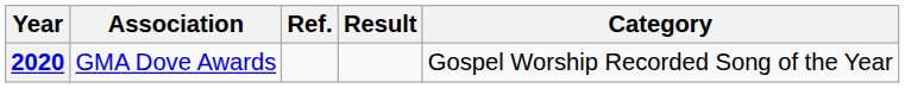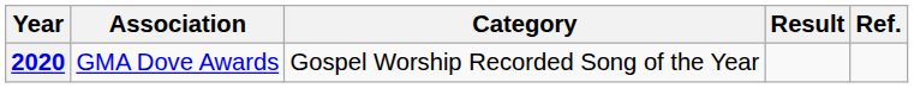columns swapped: Category <-> Ref.
